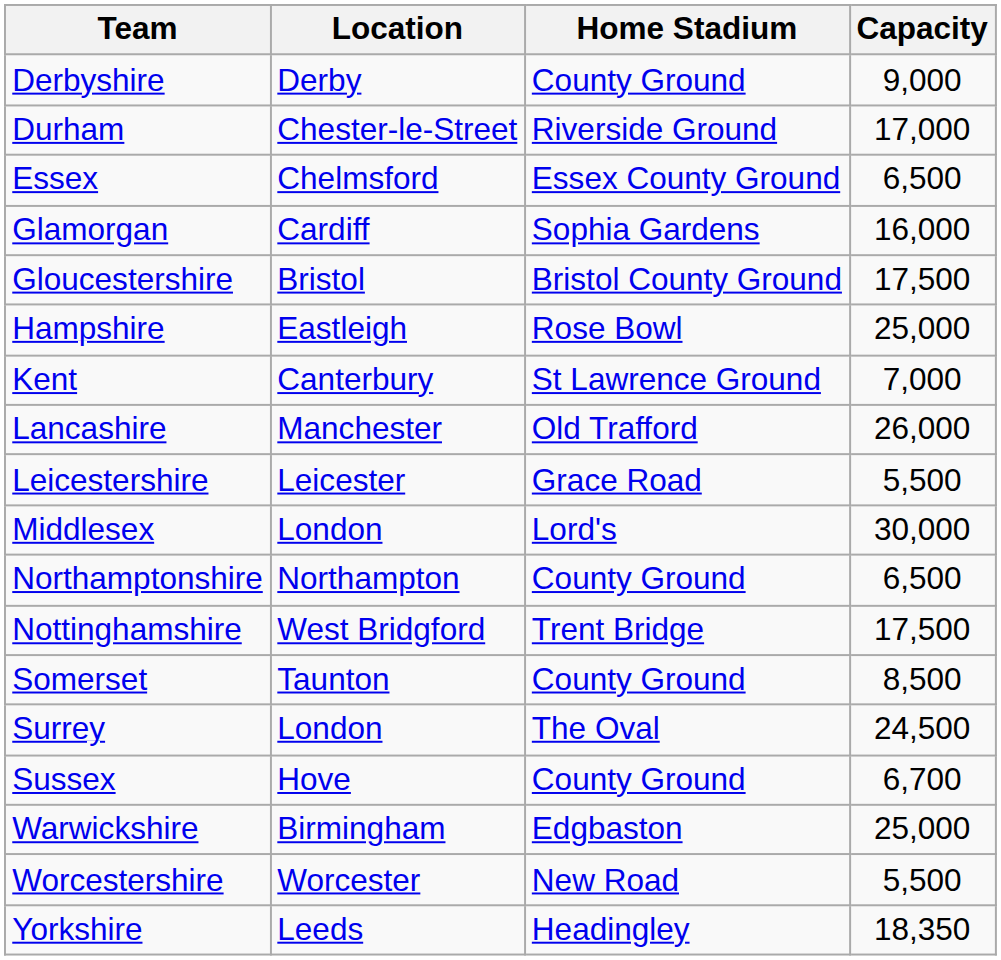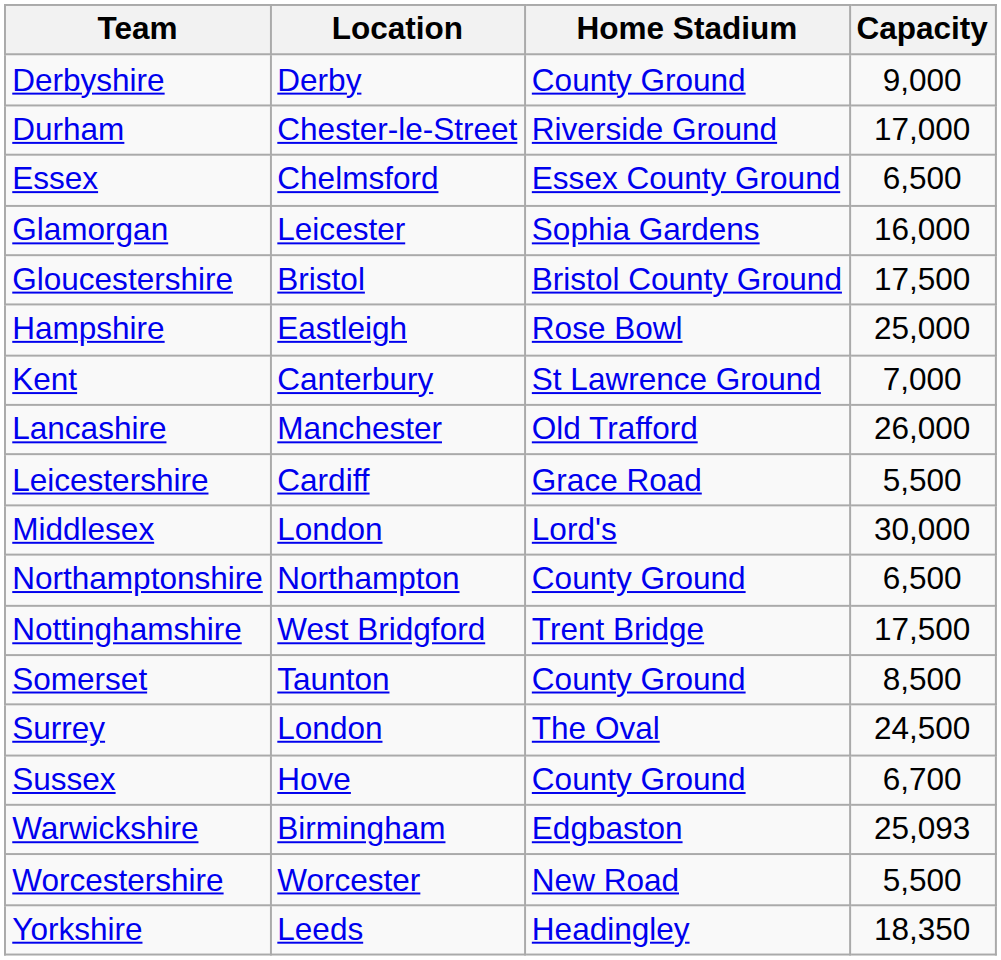Glamorgan | Location: Cardiff -> Leicester
Leicestershire | Location: Leicester -> Cardiff
Warwickshire | Capacity: 25,000 -> 25,093
